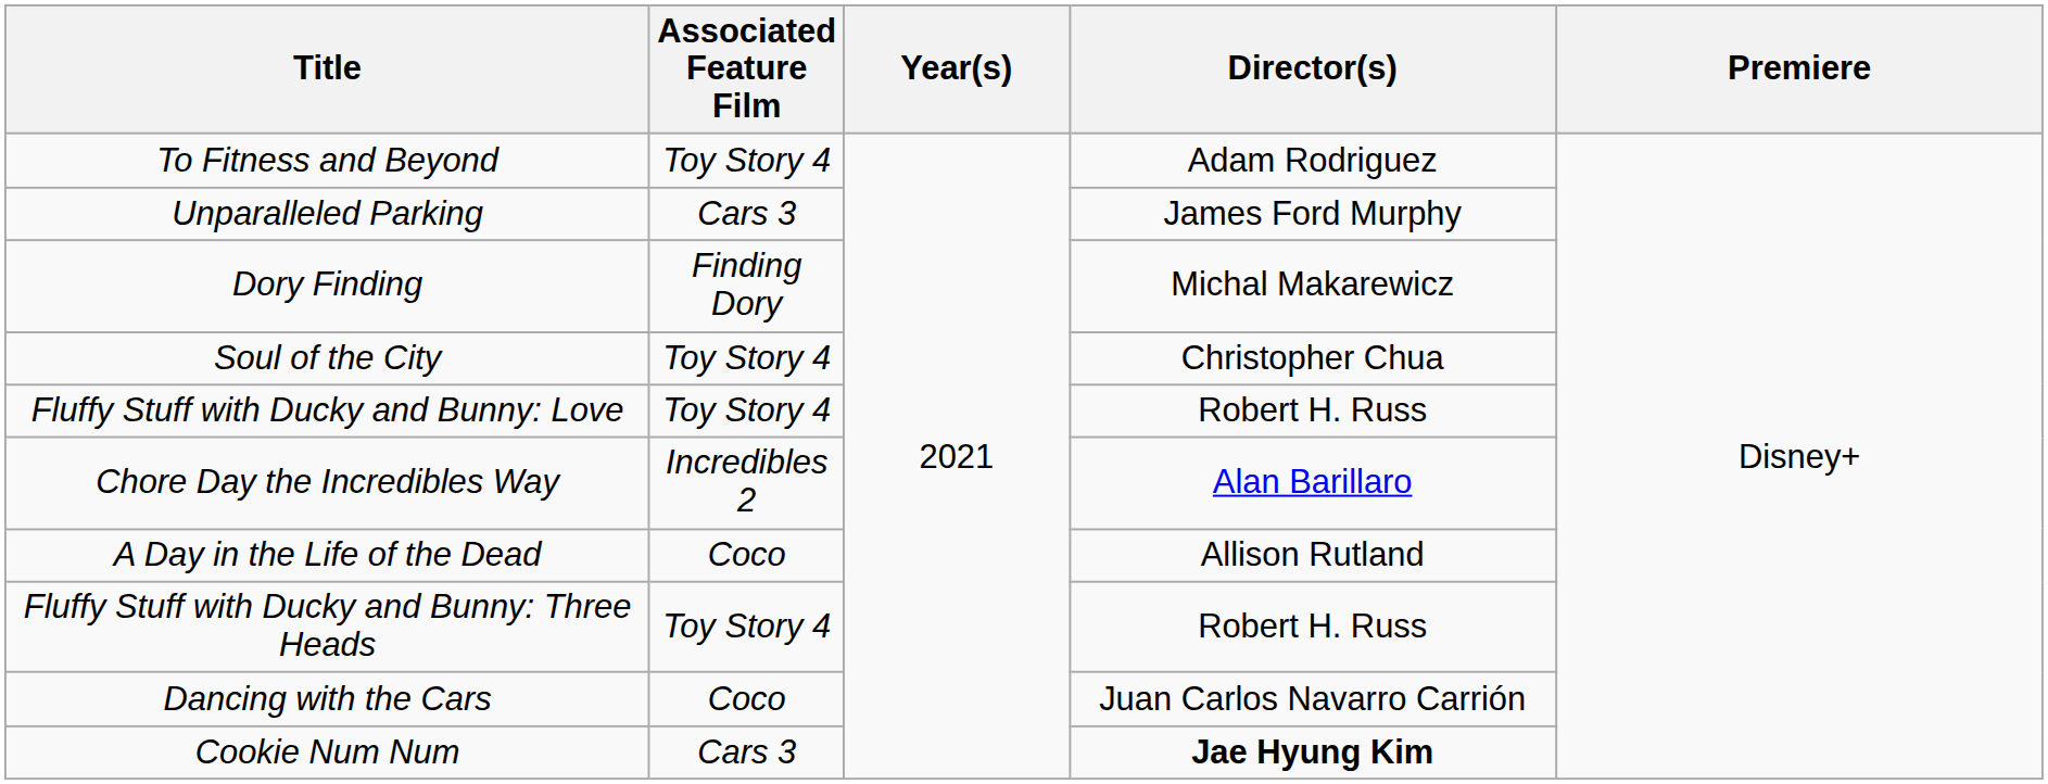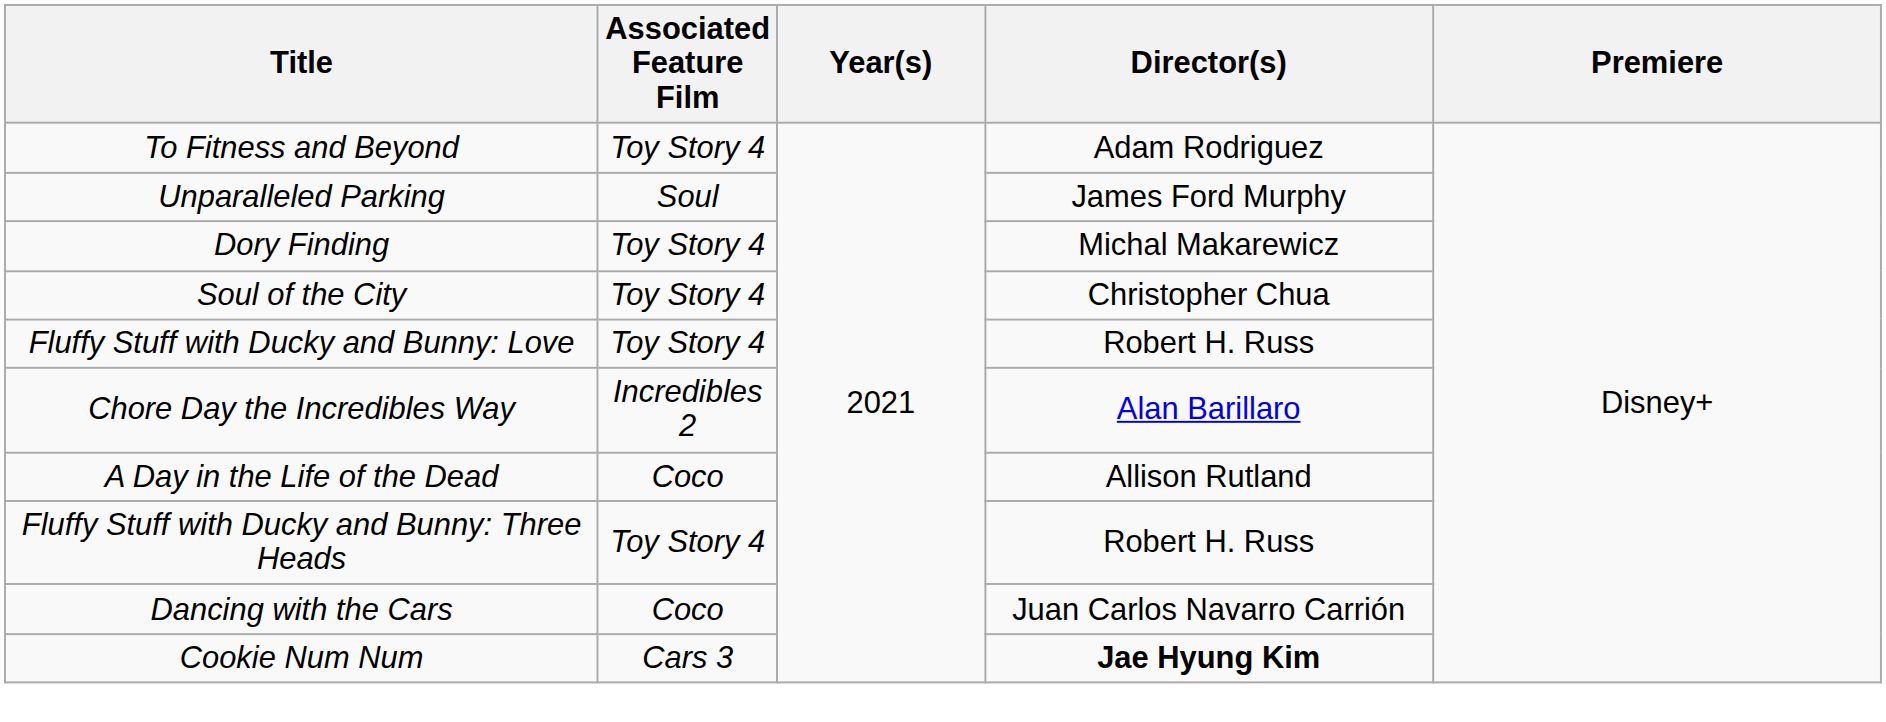Unparalleled Parking | Associated Feature Film: Cars 3 -> Soul
Dory Finding | Associated Feature Film: Finding Dory -> Toy Story 4
